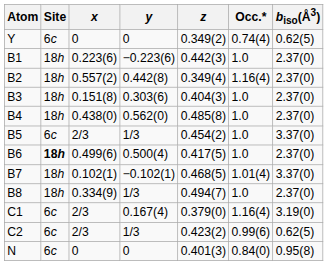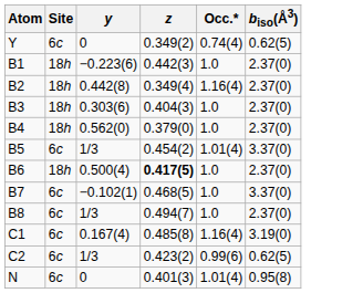- column: x | 0 | 0.223(6) | 0.557(2) | 0.151(8) | 0.438(0) | 2/3 | 0.499(6) | 0.102(1) | 0.334(9) | 2/3 | 2/3 | 0
B4 | z: 0.485(8) -> 0.379(0)
B5 | Occ.*: 1.0 -> 1.01(4)
B6 | Site: bold -> normal
B6 | z: normal -> bold
B7 | Site: 18h -> 6c
B7 | Occ.*: 1.01(4) -> 1.0
B8 | Site: 18h -> 6c
C1 | z: 0.379(0) -> 0.485(8)
N | Occ.*: 0.84(0) -> 1.01(4)
